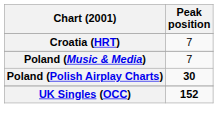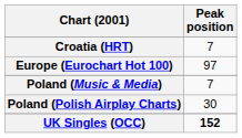+ row: Europe (Eurochart Hot 100) | 97
Poland (Polish Airplay Charts) | Peak position: bold -> normal
